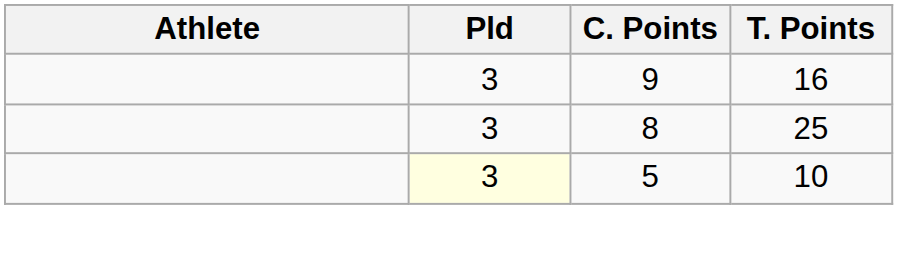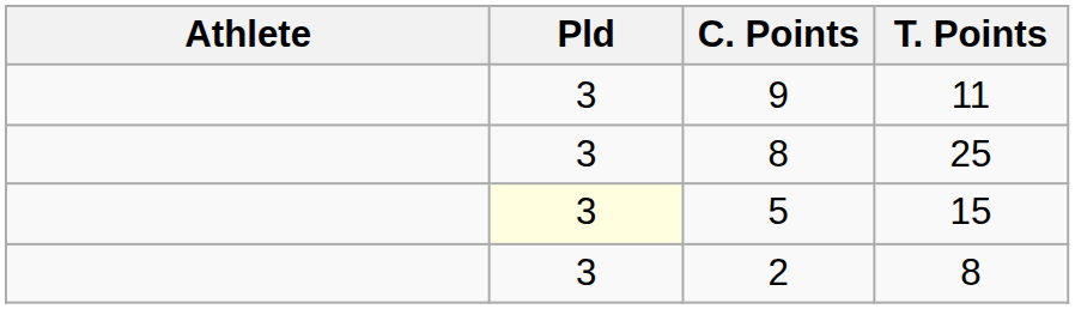9 | T. Points: 16 -> 11
5 | T. Points: 10 -> 15
+ row: 3 | 2 | 8
